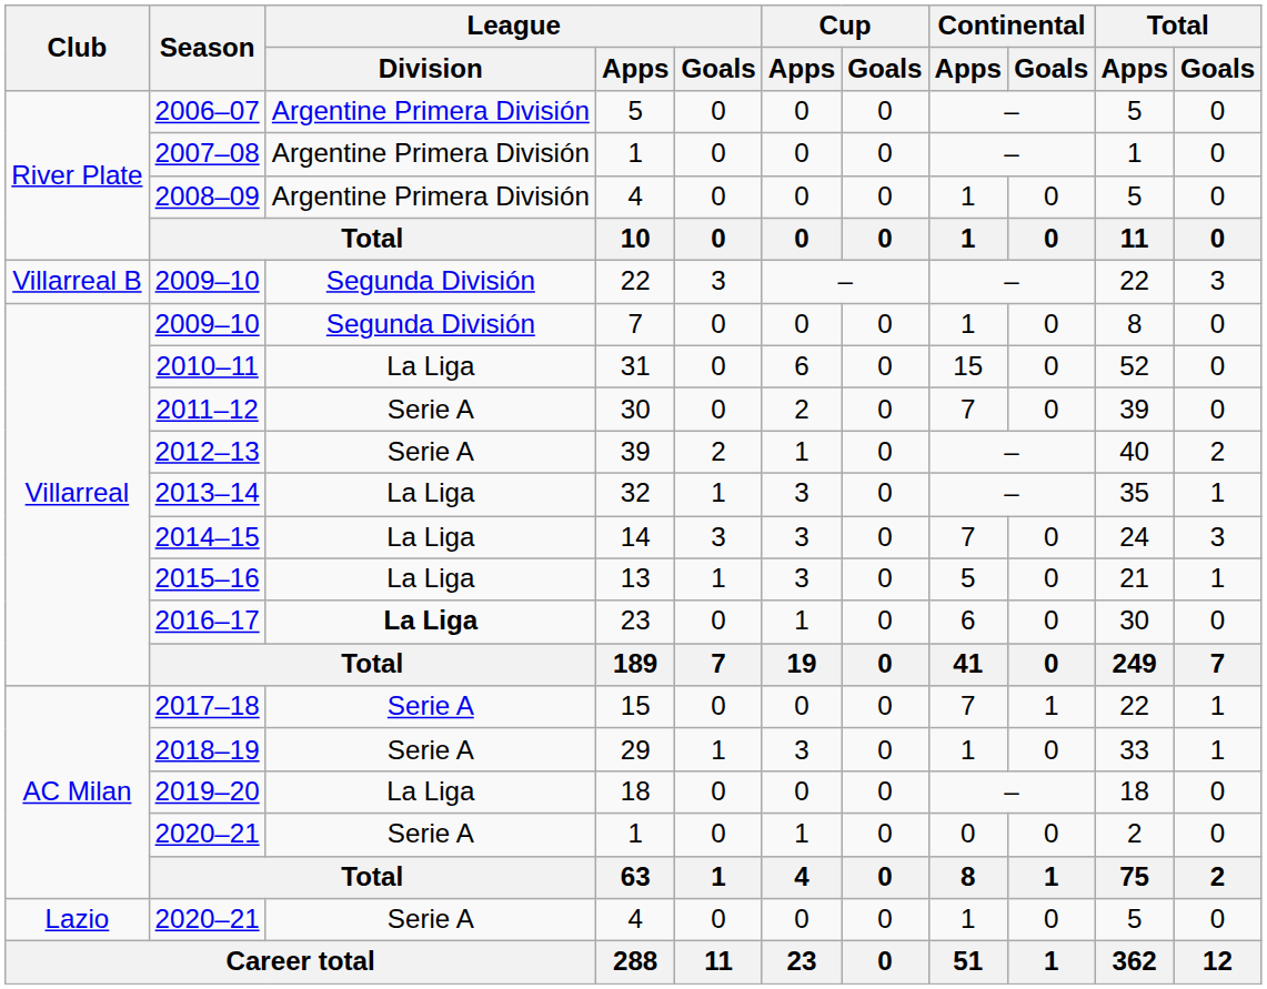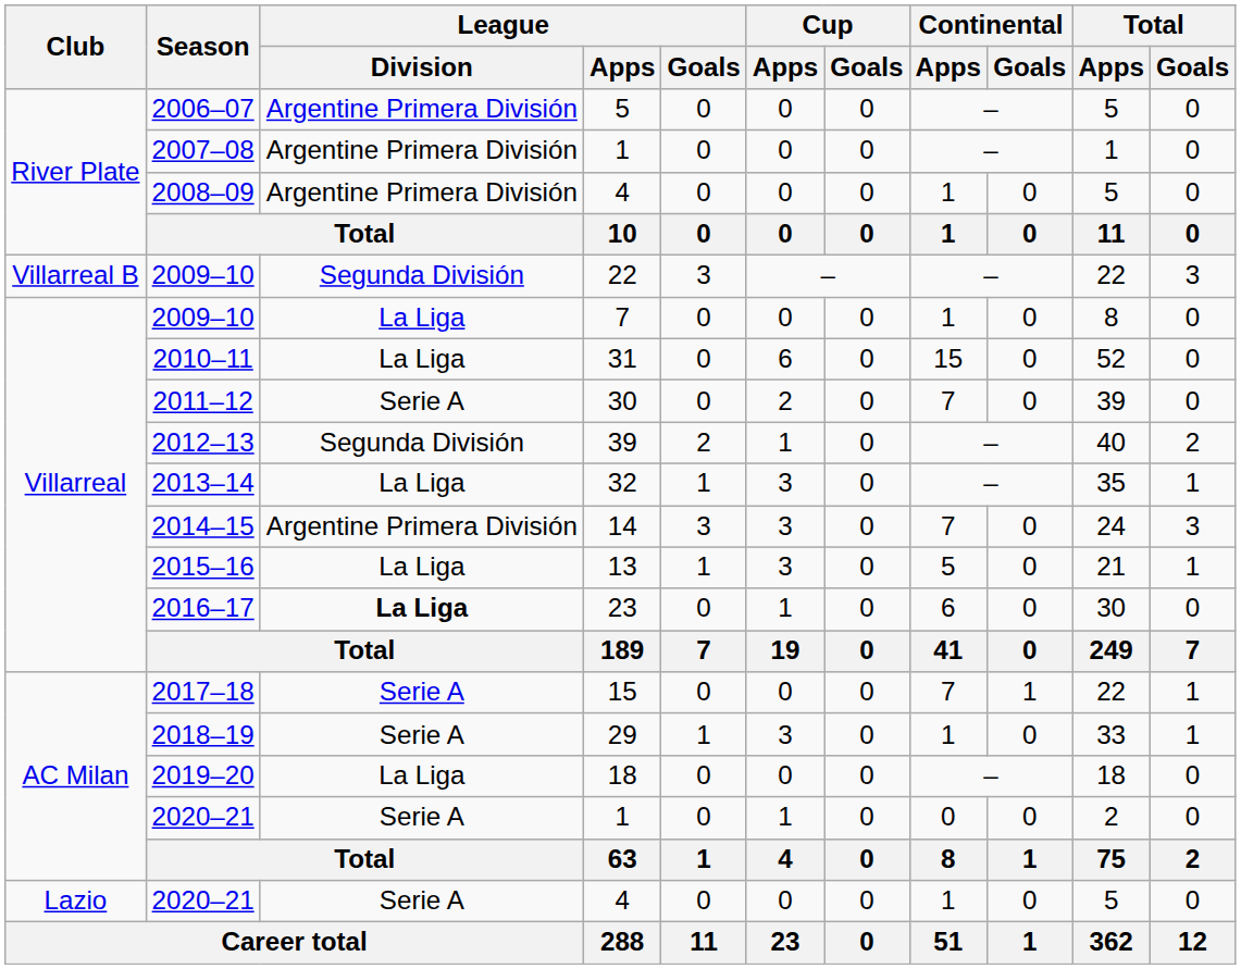2009–10 / 7 | League / Division: Segunda División -> La Liga
2012–13 | League / Division: Serie A -> Segunda División
2014–15 | League / Division: La Liga -> Argentine Primera División
